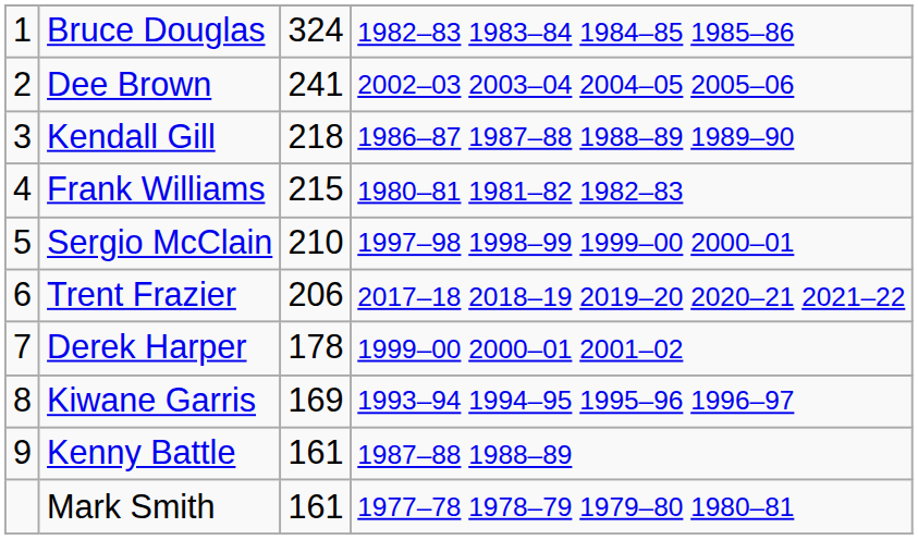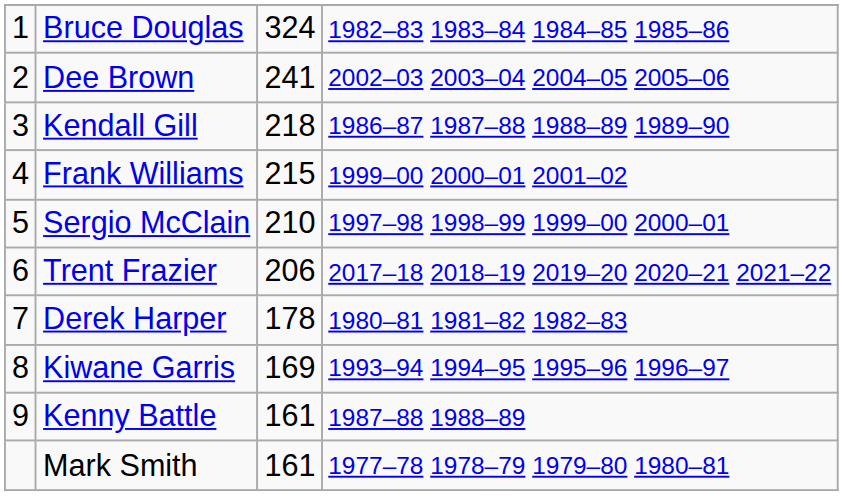Frank Williams | column 4: 1980–81 1981–82 1982–83 -> 1999–00 2000–01 2001–02
Derek Harper | column 4: 1999–00 2000–01 2001–02 -> 1980–81 1981–82 1982–83
